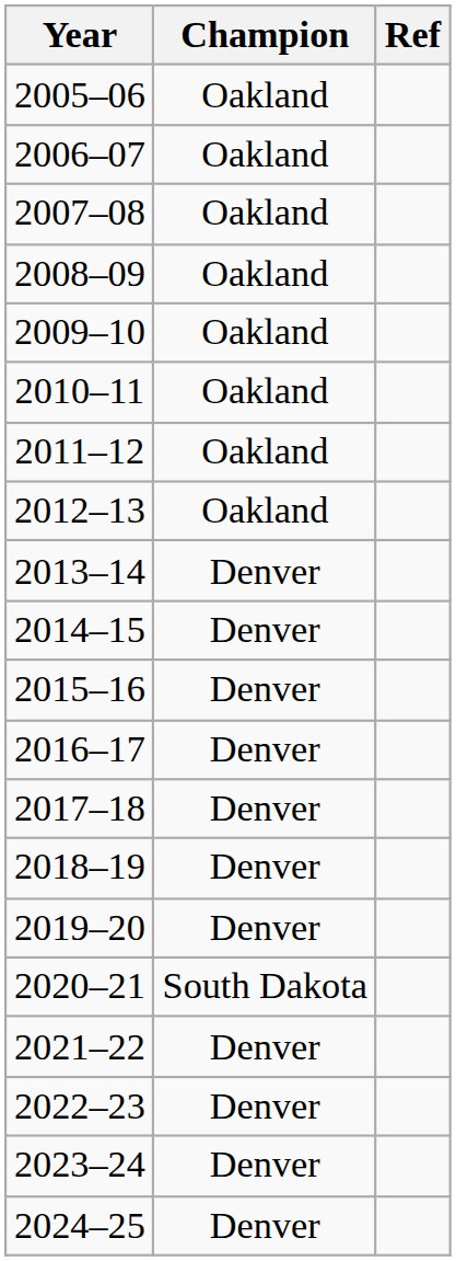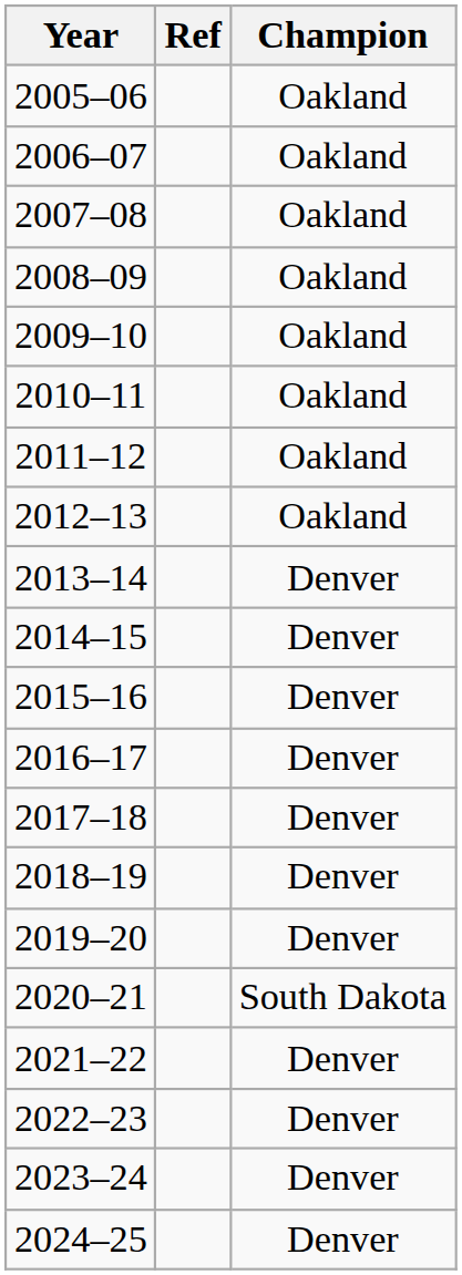columns swapped: Champion <-> Ref
